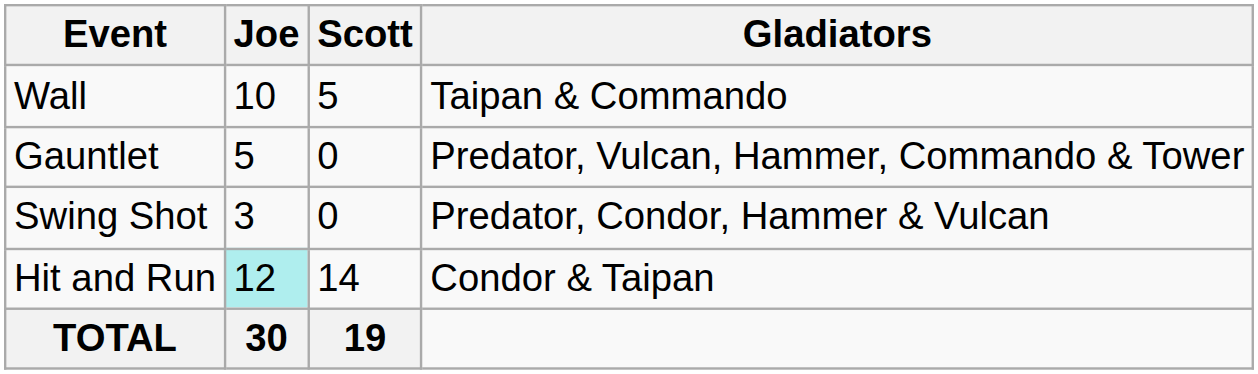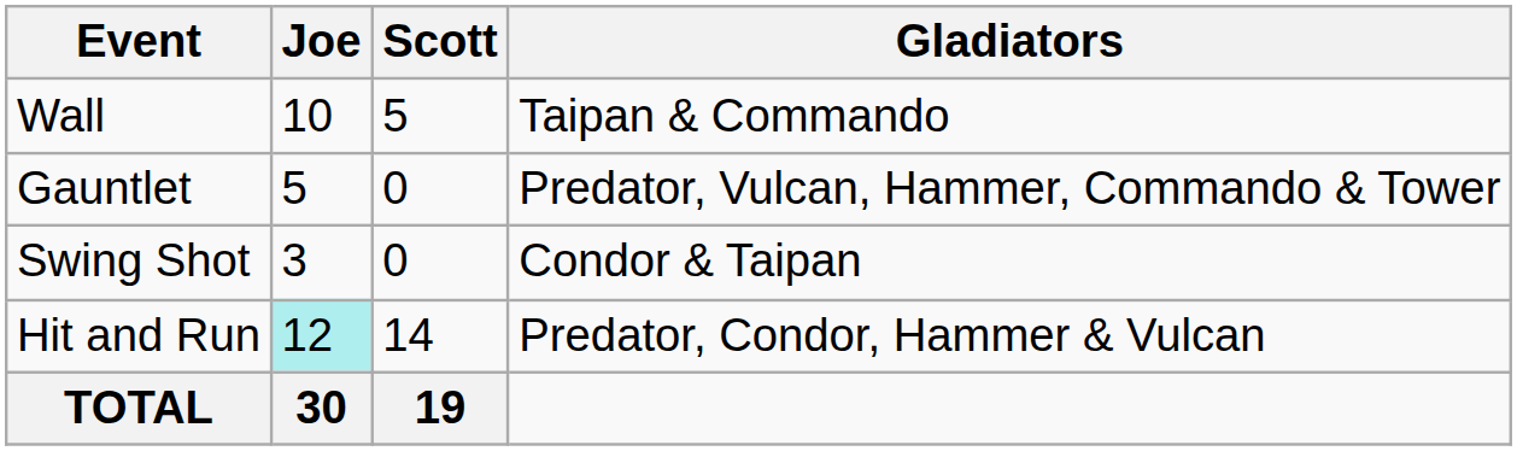Swing Shot | Gladiators: Predator, Condor, Hammer & Vulcan -> Condor & Taipan
Hit and Run | Gladiators: Condor & Taipan -> Predator, Condor, Hammer & Vulcan
